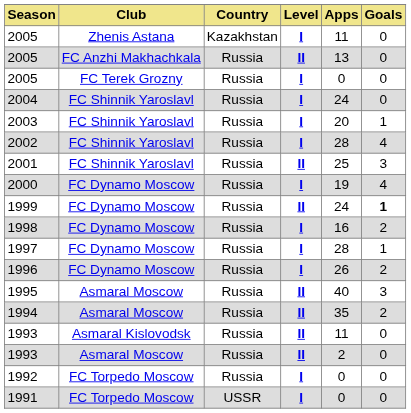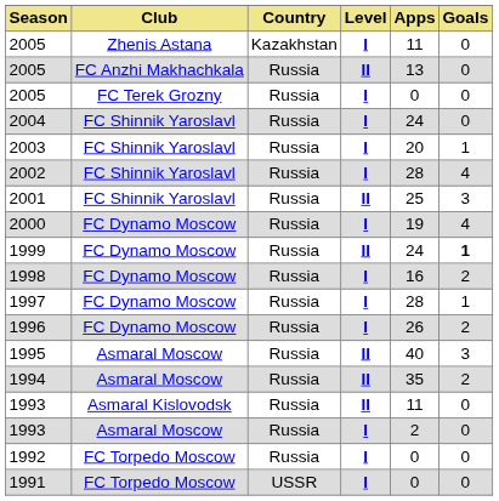1993 / Asmaral Moscow | Level: II -> I
